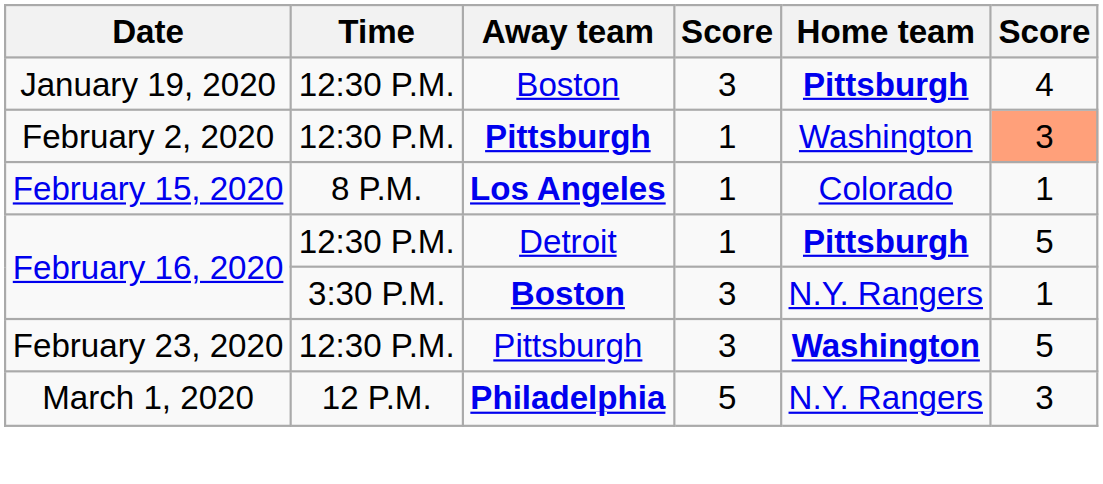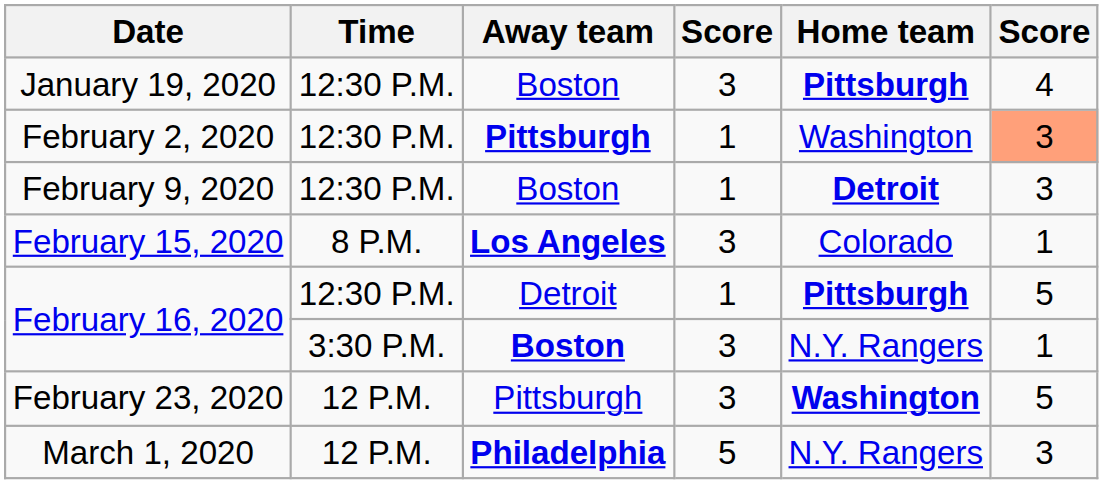+ row: February 9, 2020 | 12:30 P.M. | Boston | 1 | Detroit | 3
February 15, 2020 | column 4: 1 -> 3
February 23, 2020 | Time: 12:30 P.M. -> 12 P.M.
